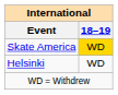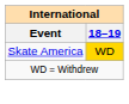- row: Helsinki | WD
